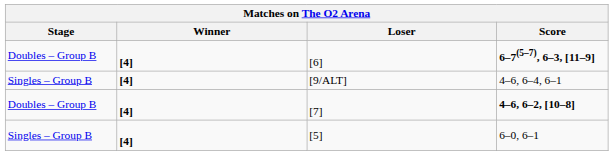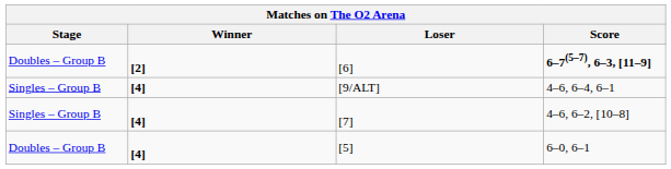[6] | Winner: [4] -> [2]
[7] | Stage: Doubles – Group B -> Singles – Group B
[7] | Score: bold -> normal
[5] | Stage: Singles – Group B -> Doubles – Group B
